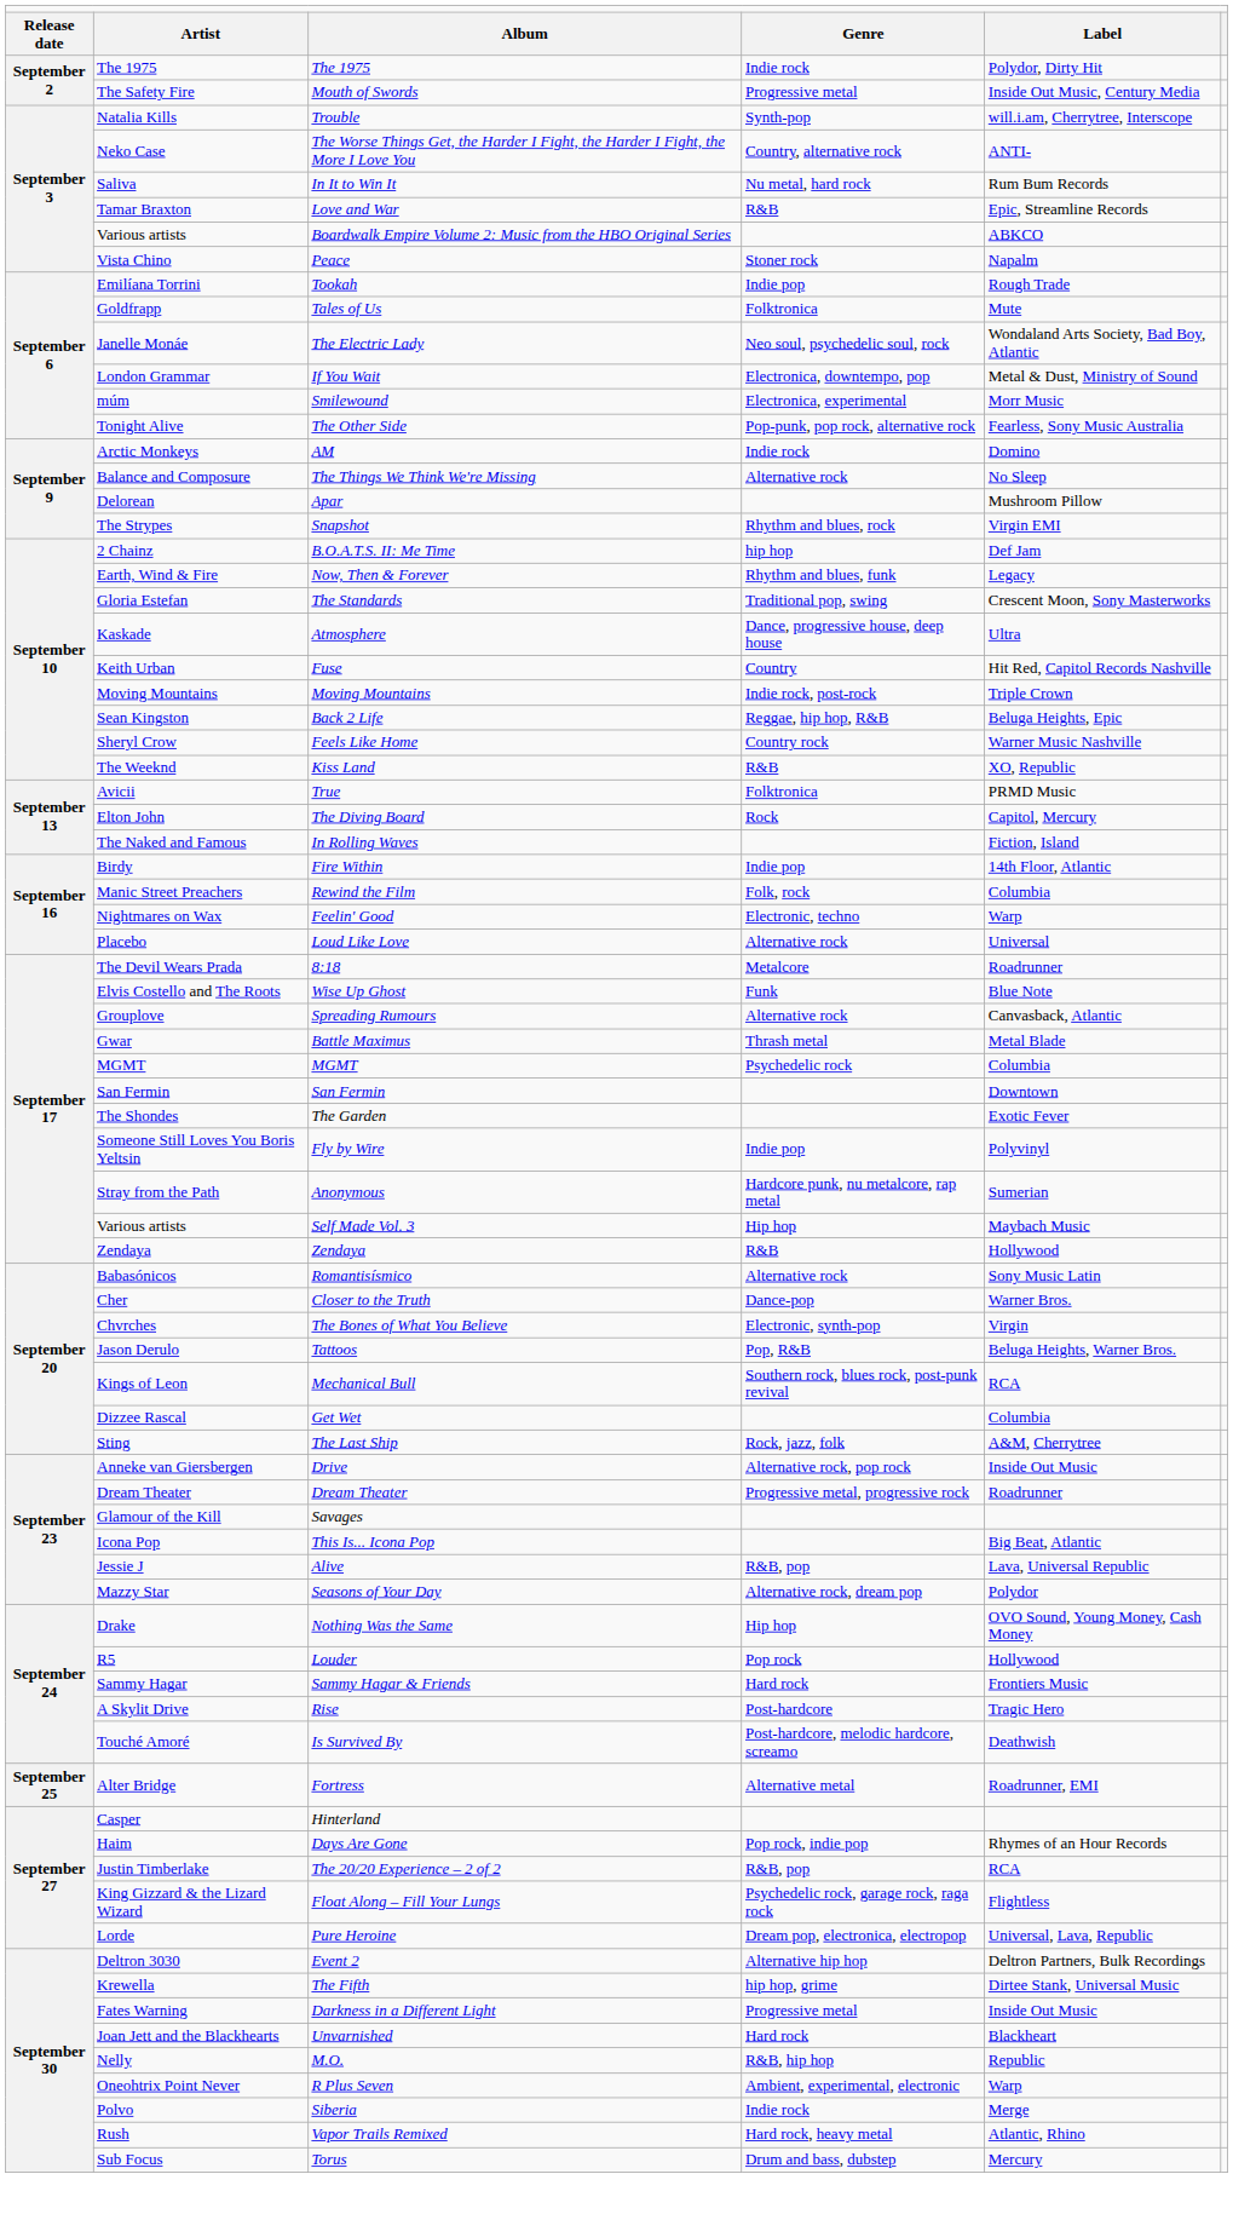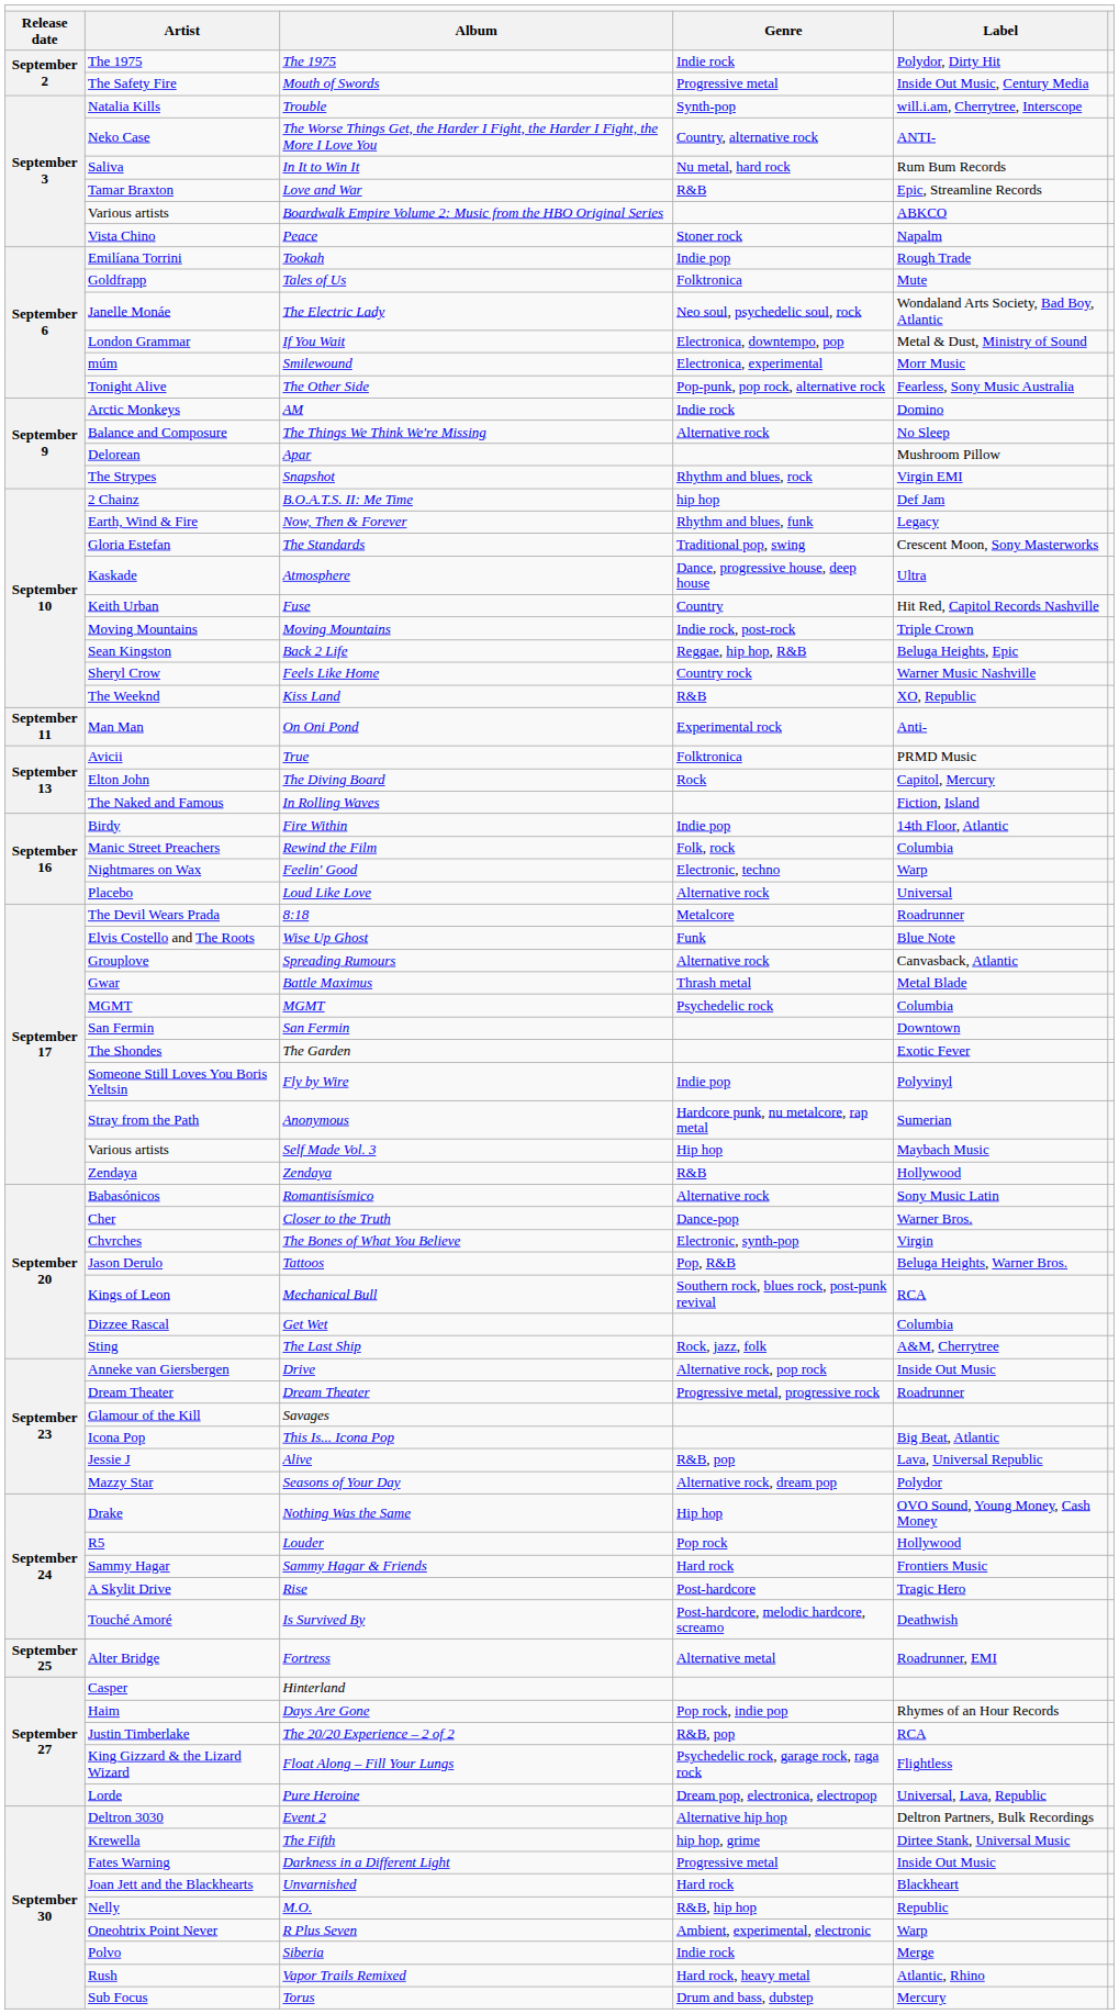+ row: September 11 | Man Man | On Oni Pond | Experimental rock | Anti-
